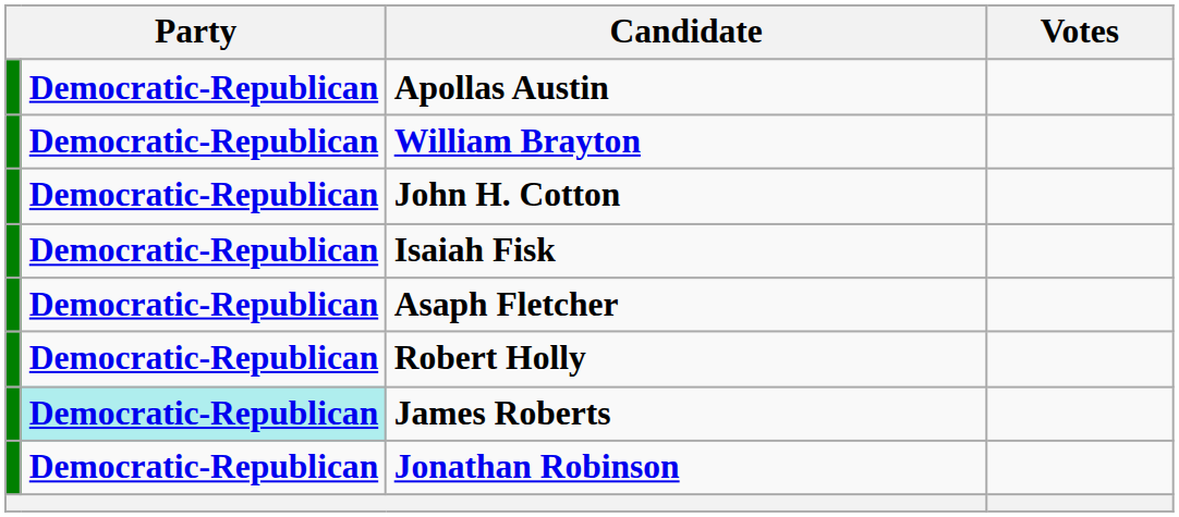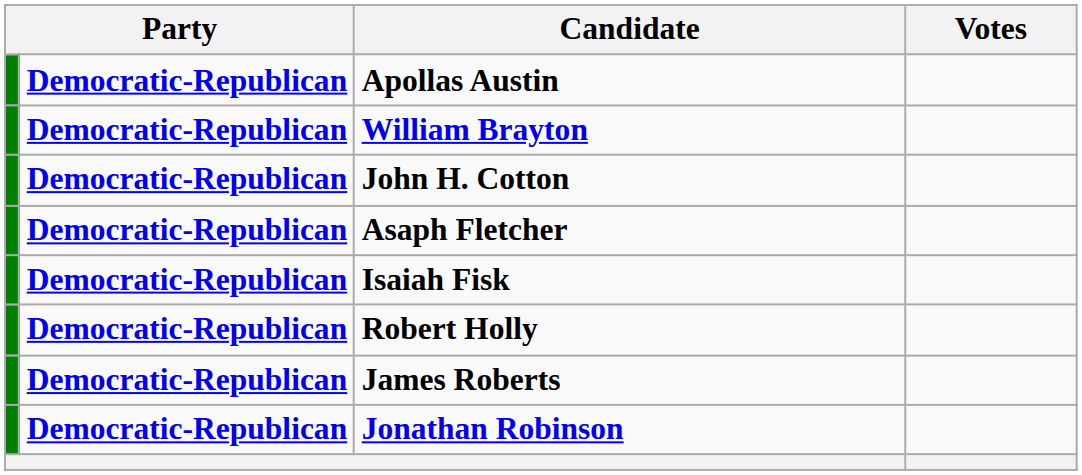rows swapped: Isaiah Fisk <-> Asaph Fletcher
James Roberts | column 2: paleturquoise background -> no background
